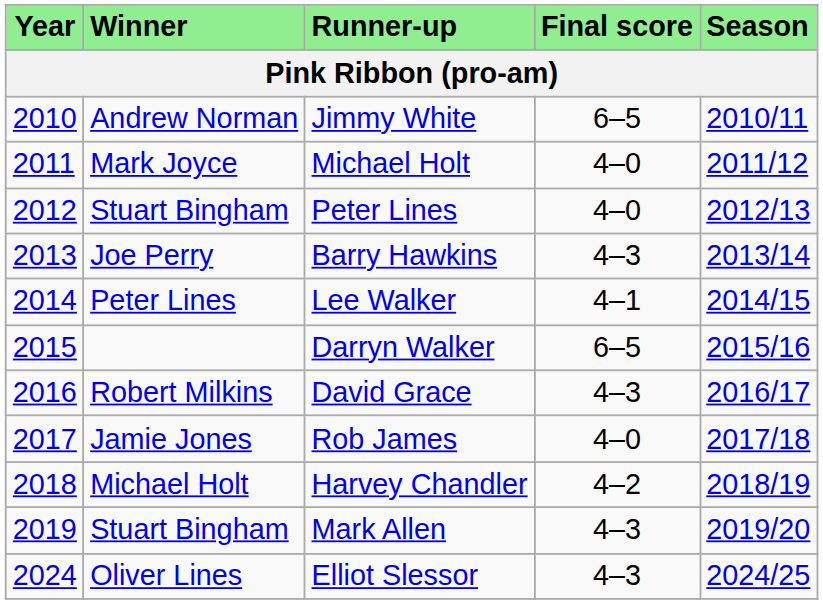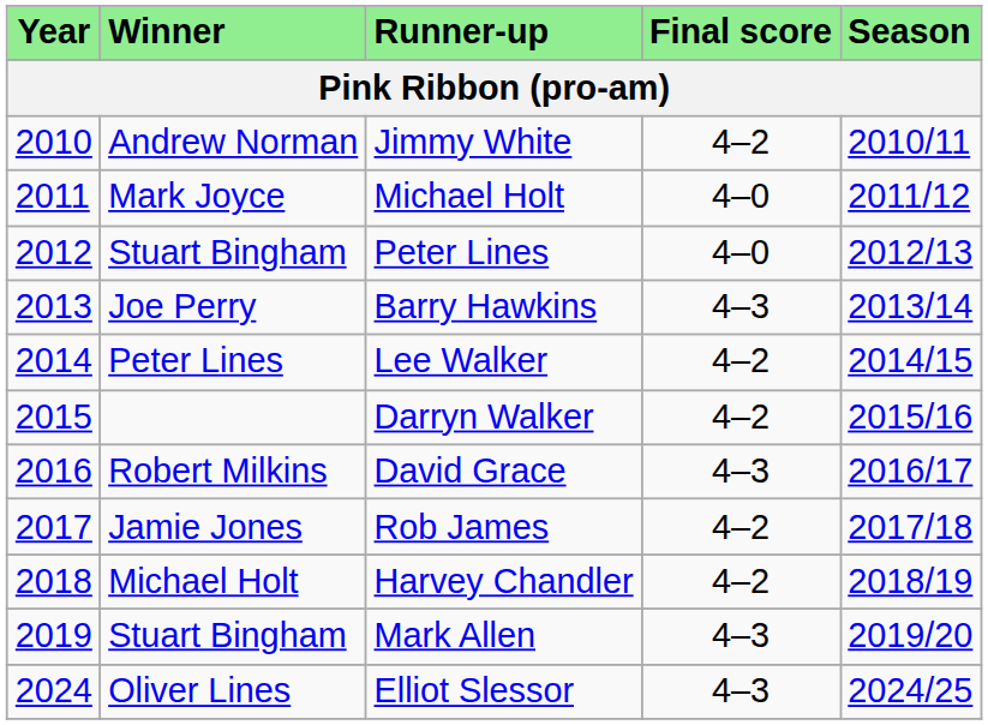Jimmy White | Final score: 6–5 -> 4–2
Lee Walker | Final score: 4–1 -> 4–2
Darryn Walker | Final score: 6–5 -> 4–2
Rob James | Final score: 4–0 -> 4–2
